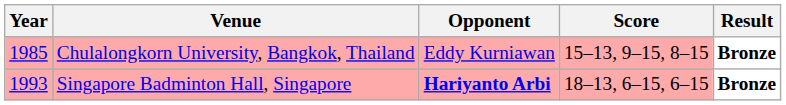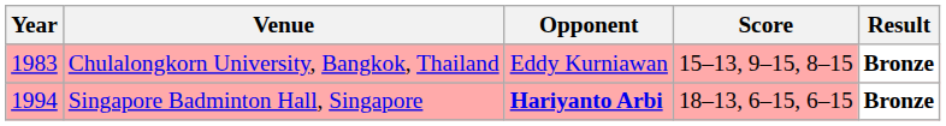Chulalongkorn University, Bangkok, Thailand | Year: 1985 -> 1983
Singapore Badminton Hall, Singapore | Year: 1993 -> 1994
